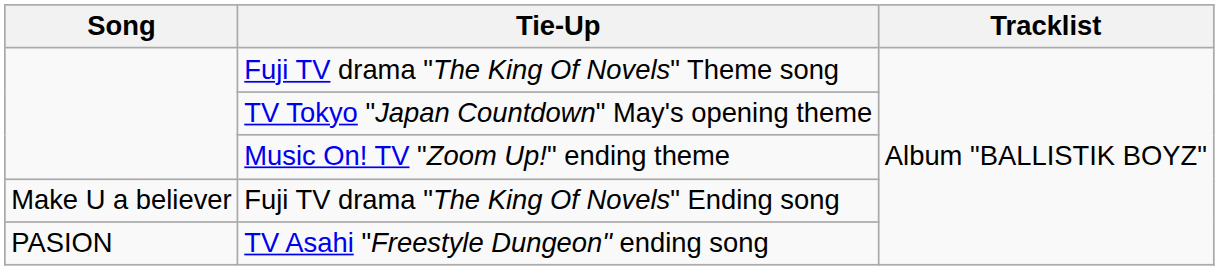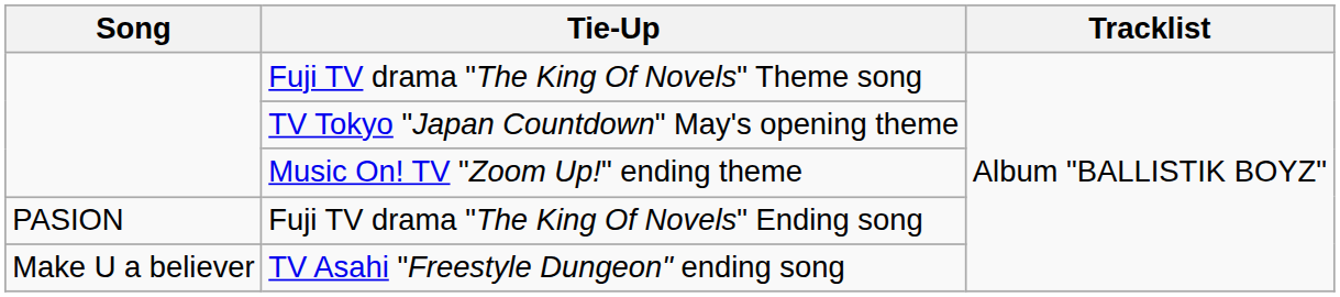Fuji TV drama "The King Of Novels" Ending song | Song: Make U a believer -> PASION
TV Asahi "Freestyle Dungeon" ending song | Song: PASION -> Make U a believer
